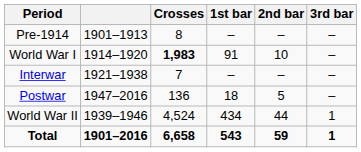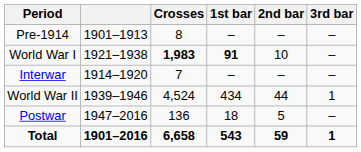World War I | column 2: 1914–1920 -> 1921–1938
World War I | 1st bar: normal -> bold
Interwar | column 2: 1921–1938 -> 1914–1920
rows swapped: World War II <-> Postwar
